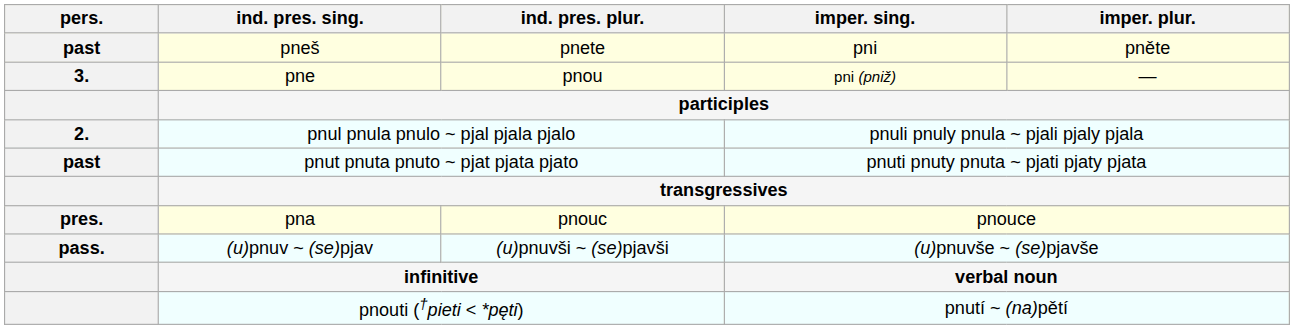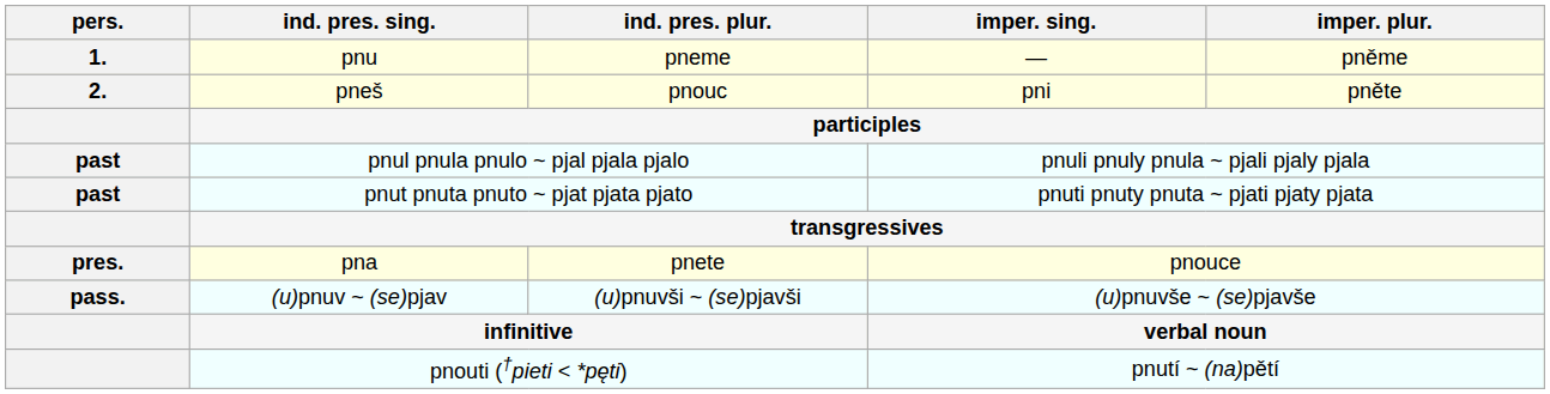+ row: 1. | pnu | pneme | — | pněme
pneš | pers.: past -> 2.
pneš | ind. pres. plur.: pnete -> pnouc
- row: 3. | pne | pnou | pni (pniž) | —
pnul pnula pnulo ~ pjal pjala pjalo | pers.: 2. -> past
pna | ind. pres. plur.: pnouc -> pnete
